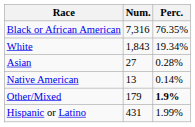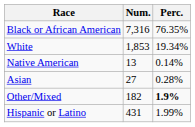White | Num.: 1,843 -> 1,853
rows swapped: Native American <-> Asian
Other/Mixed | Num.: 179 -> 182
